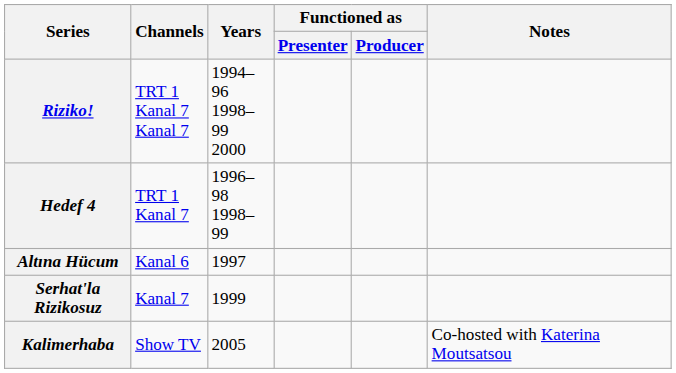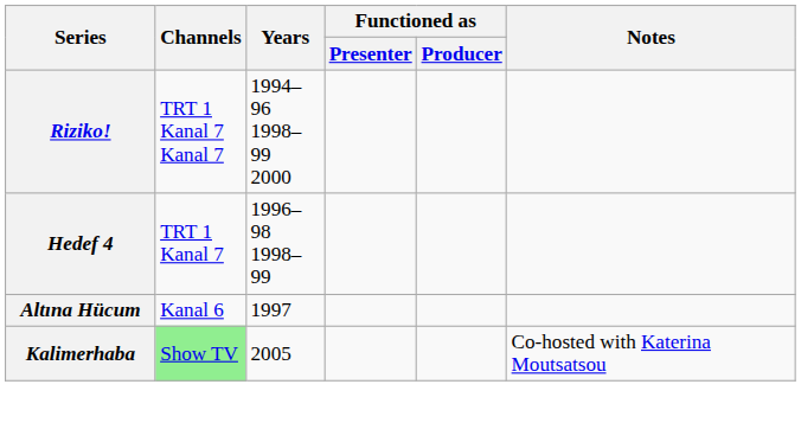- row: Serhat'la Rizikosuz | Kanal 7 | 1999
Kalimerhaba | Channels: no background -> lightgreen background
